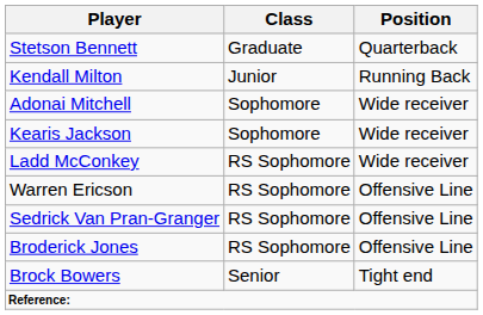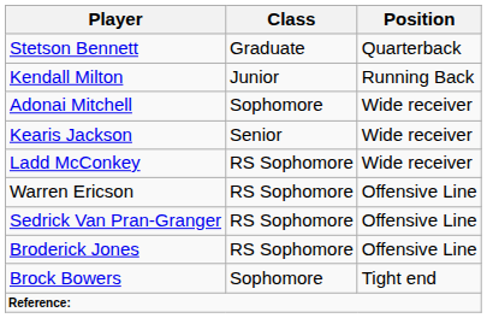Kearis Jackson | Class: Sophomore -> Senior
Brock Bowers | Class: Senior -> Sophomore
